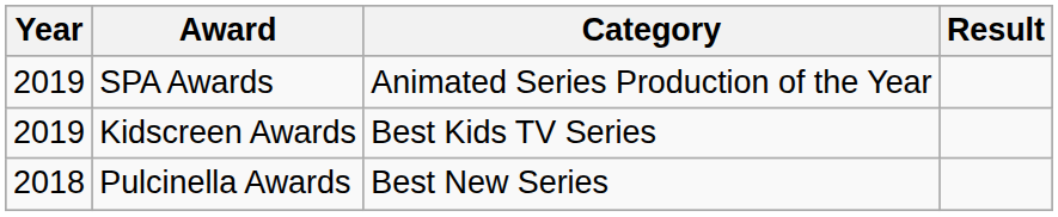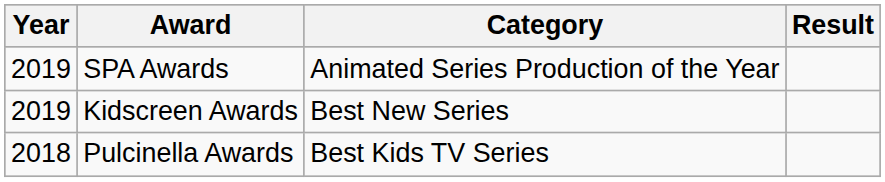Kidscreen Awards | Category: Best Kids TV Series -> Best New Series
Pulcinella Awards | Category: Best New Series -> Best Kids TV Series
